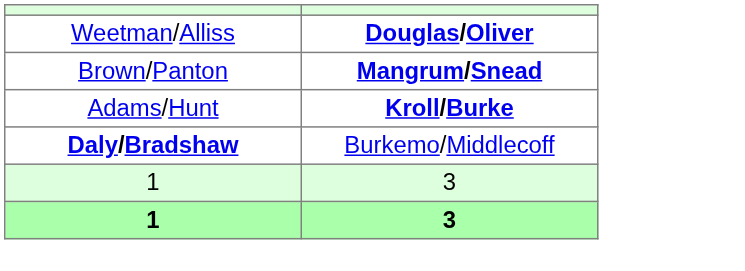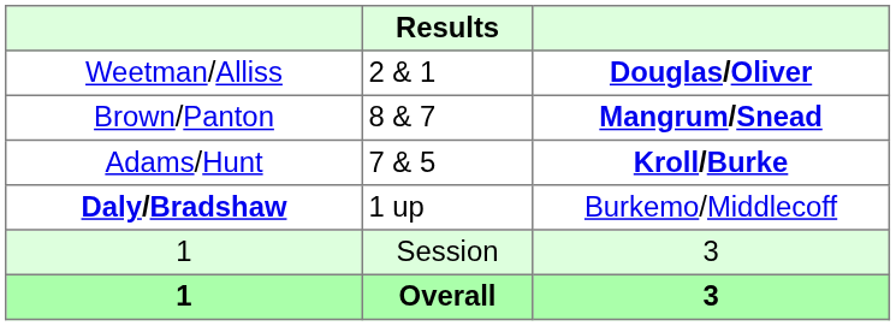+ column: Results | 2 & 1 | 8 & 7 | 7 & 5 | 1 up | Session | Overall
